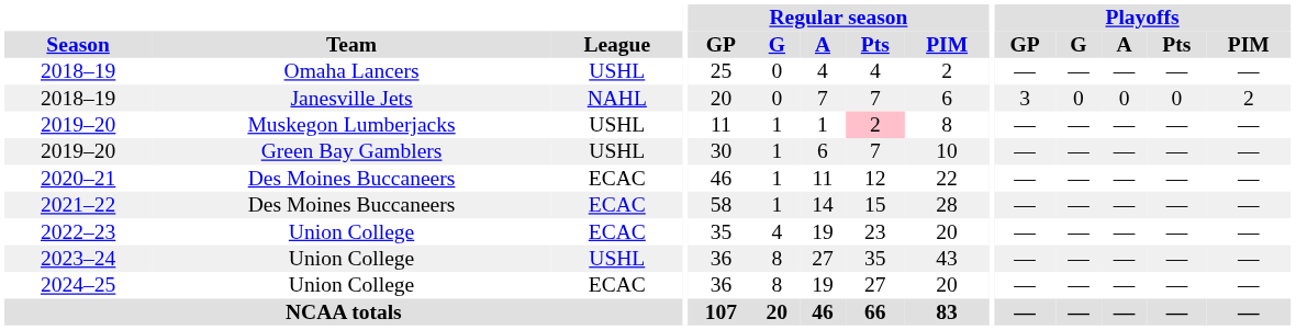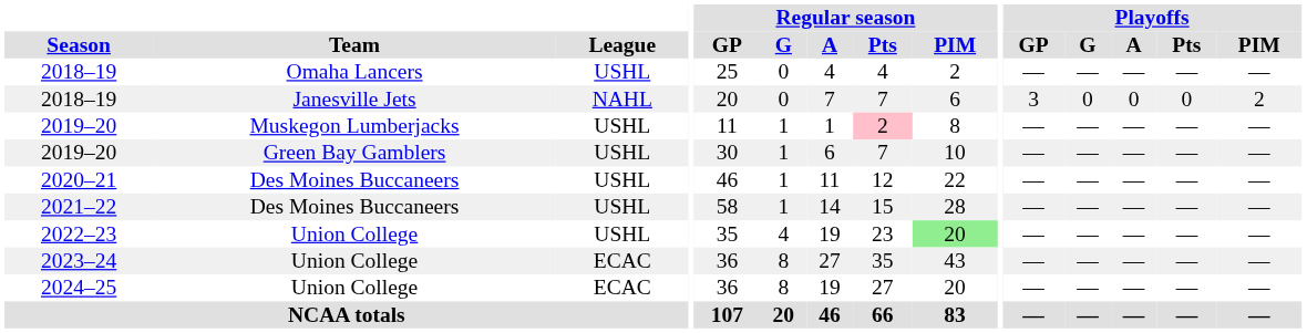2020–21 | League: ECAC -> USHL
2021–22 | League: ECAC -> USHL
2022–23 | League: ECAC -> USHL
2022–23 | Regular season / PIM: no background -> lightgreen background
2023–24 | League: USHL -> ECAC
